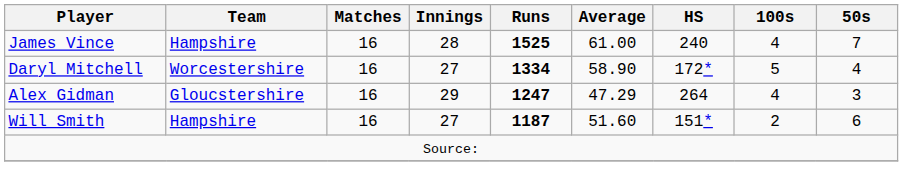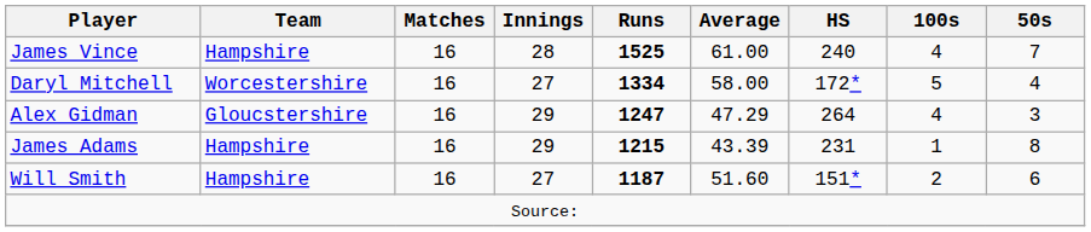Daryl Mitchell | Average: 58.90 -> 58.00
+ row: James Adams | Hampshire | 16 | 29 | 1215 | 43.39 | 231 | 1 | 8
